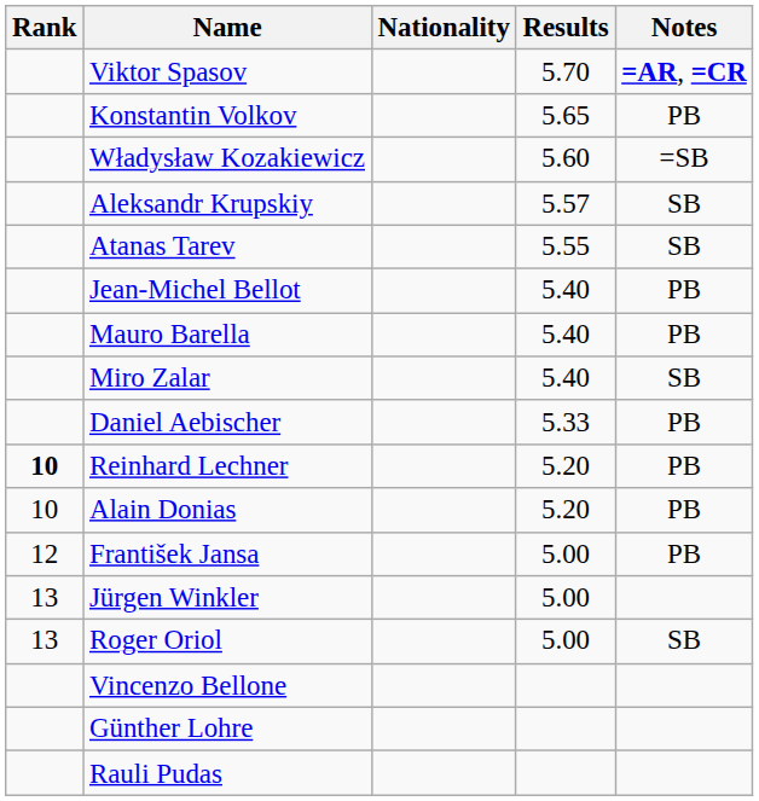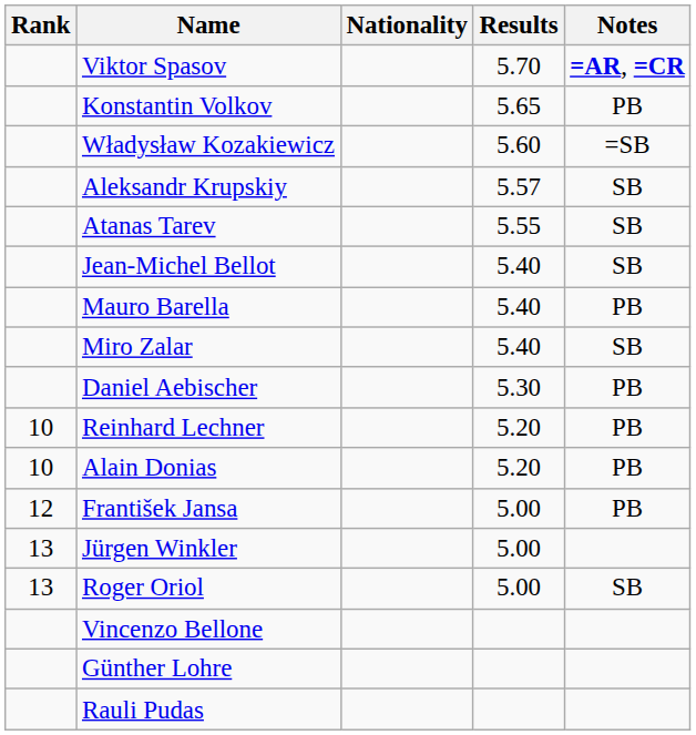Jean-Michel Bellot | Notes: PB -> SB
Daniel Aebischer | Results: 5.33 -> 5.30
Reinhard Lechner | Rank: bold -> normal
